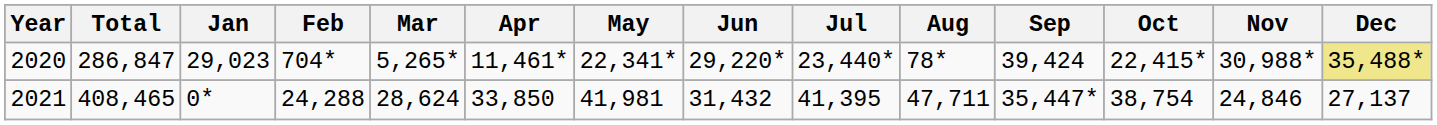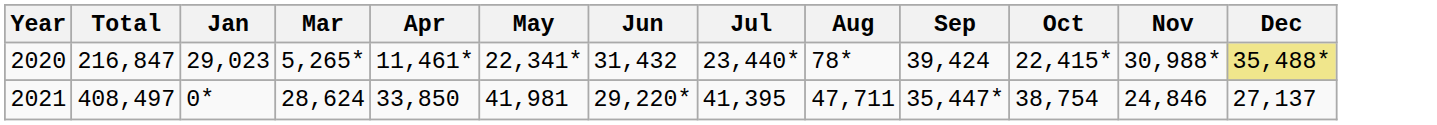- column: Feb | 704* | 24,288
2020 | Total: 286,847 -> 216,847
2020 | Jun: 29,220* -> 31,432
2021 | Total: 408,465 -> 408,497
2021 | Jun: 31,432 -> 29,220*
